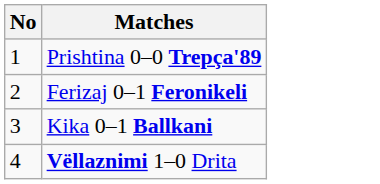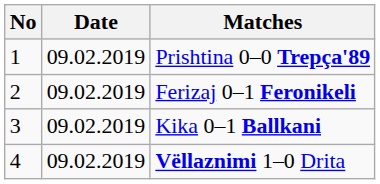+ column: Date | 09.02.2019 | 09.02.2019 | 09.02.2019 | 09.02.2019
